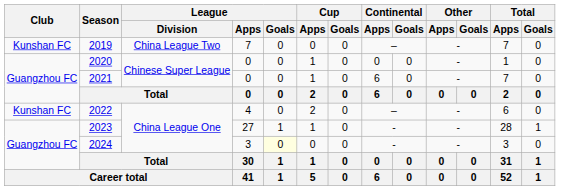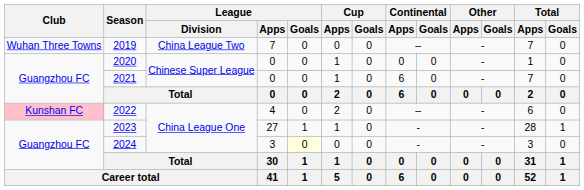2019 | Club: Kunshan FC -> Wuhan Three Towns
2022 | Club: no background -> pink background
